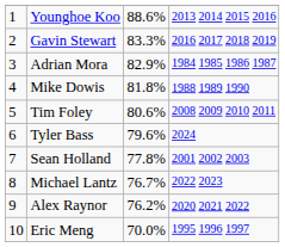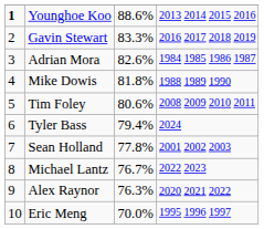Younghoe Koo | column 1: normal -> bold
Adrian Mora | column 3: 82.9% -> 82.6%
Tyler Bass | column 3: 79.6% -> 79.4%
Alex Raynor | column 3: 76.2% -> 76.3%
